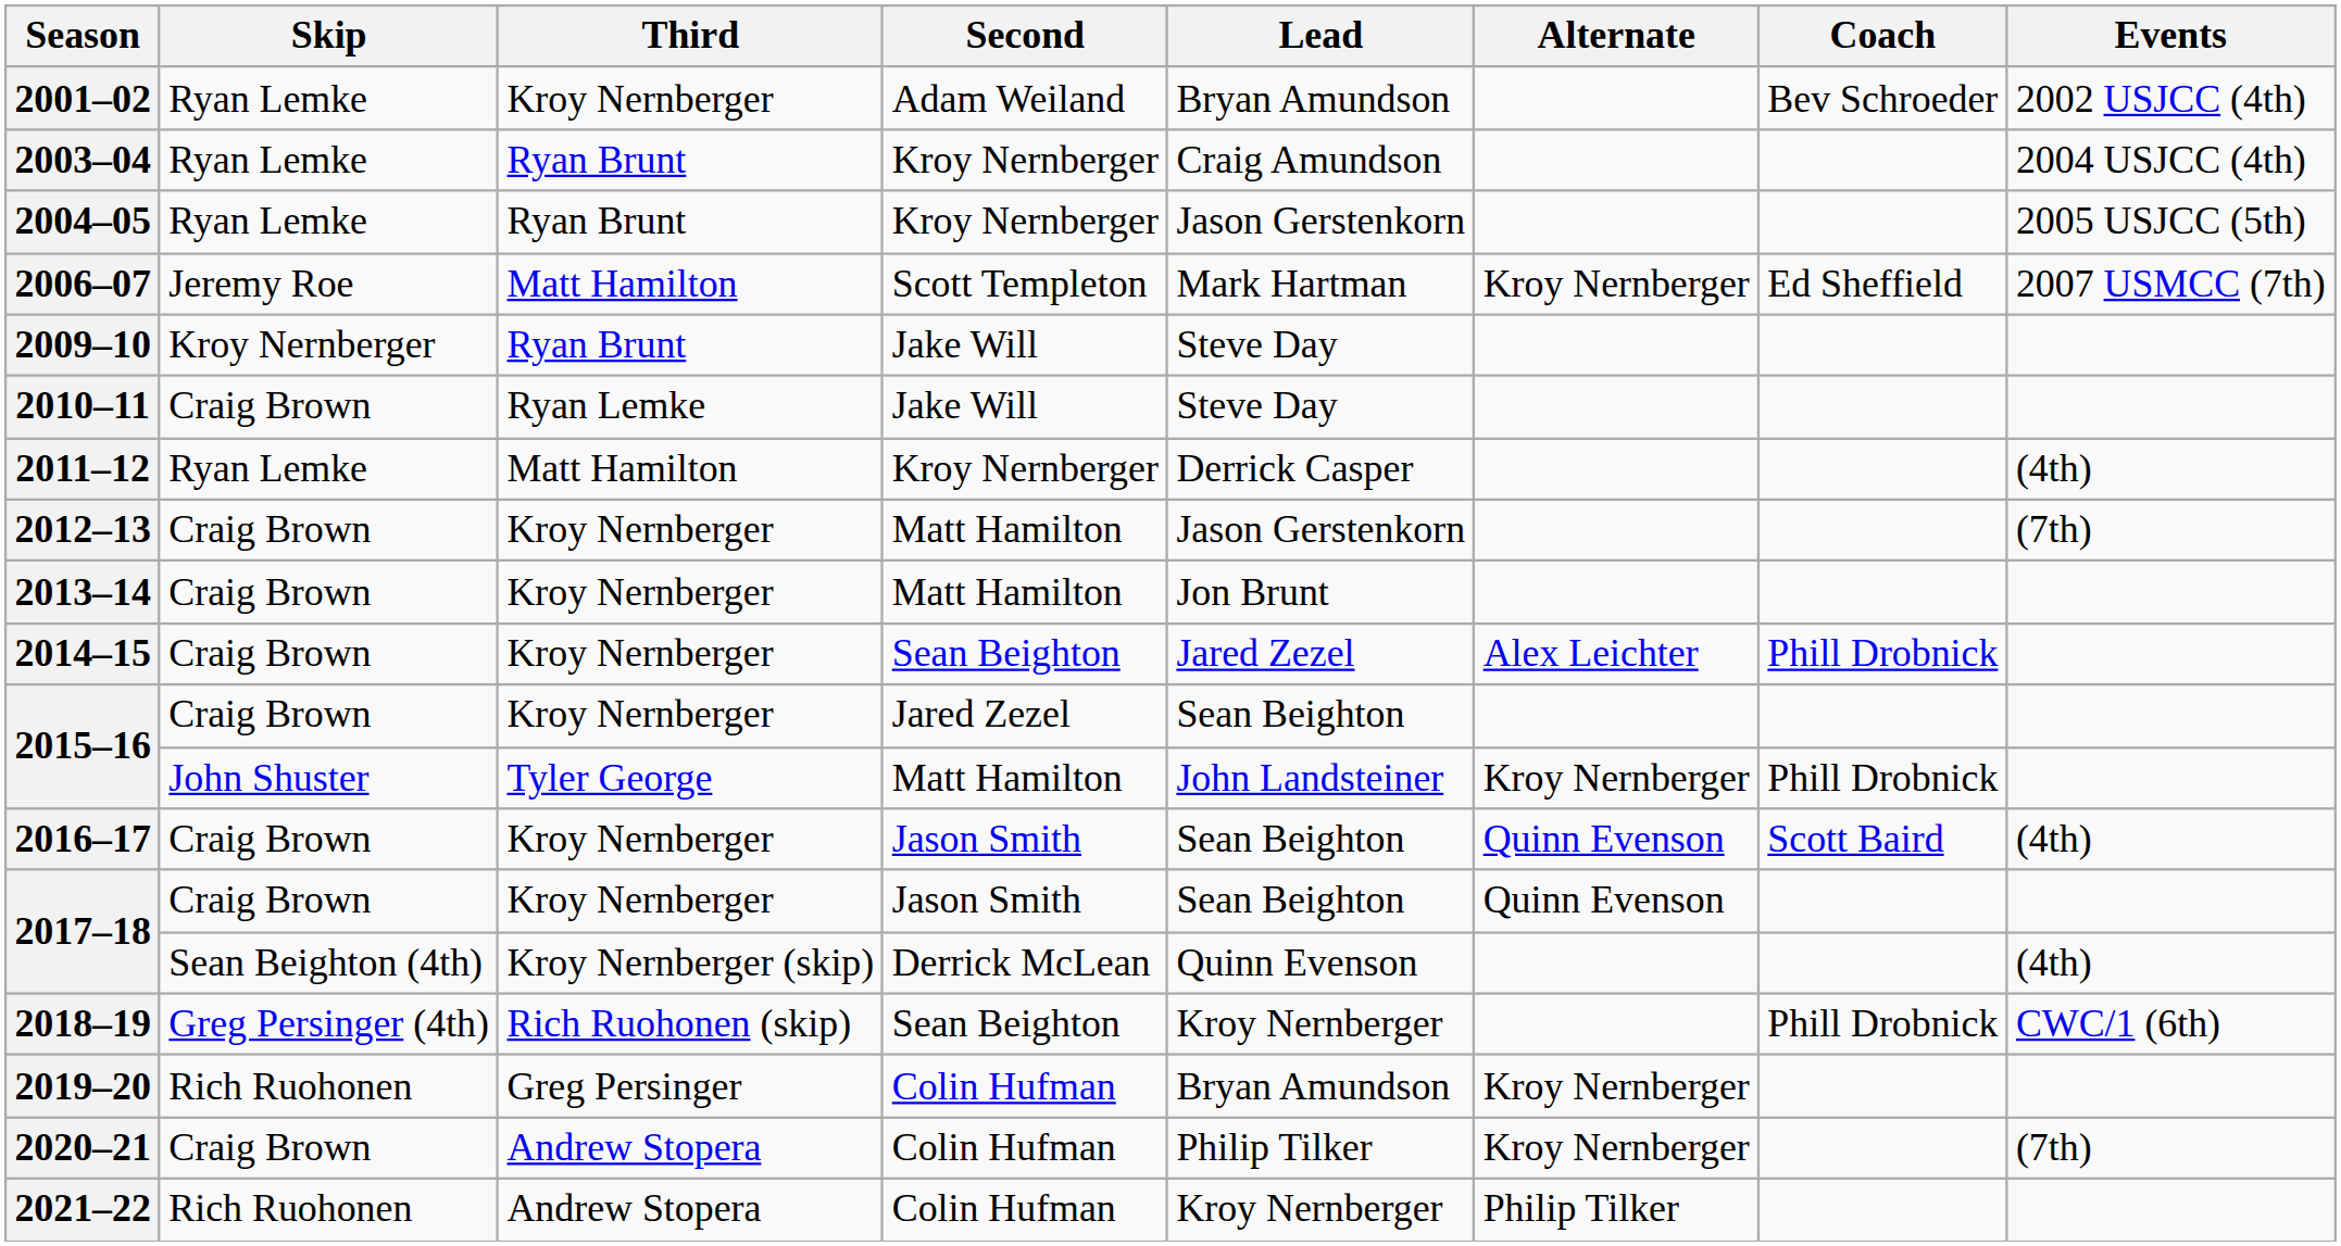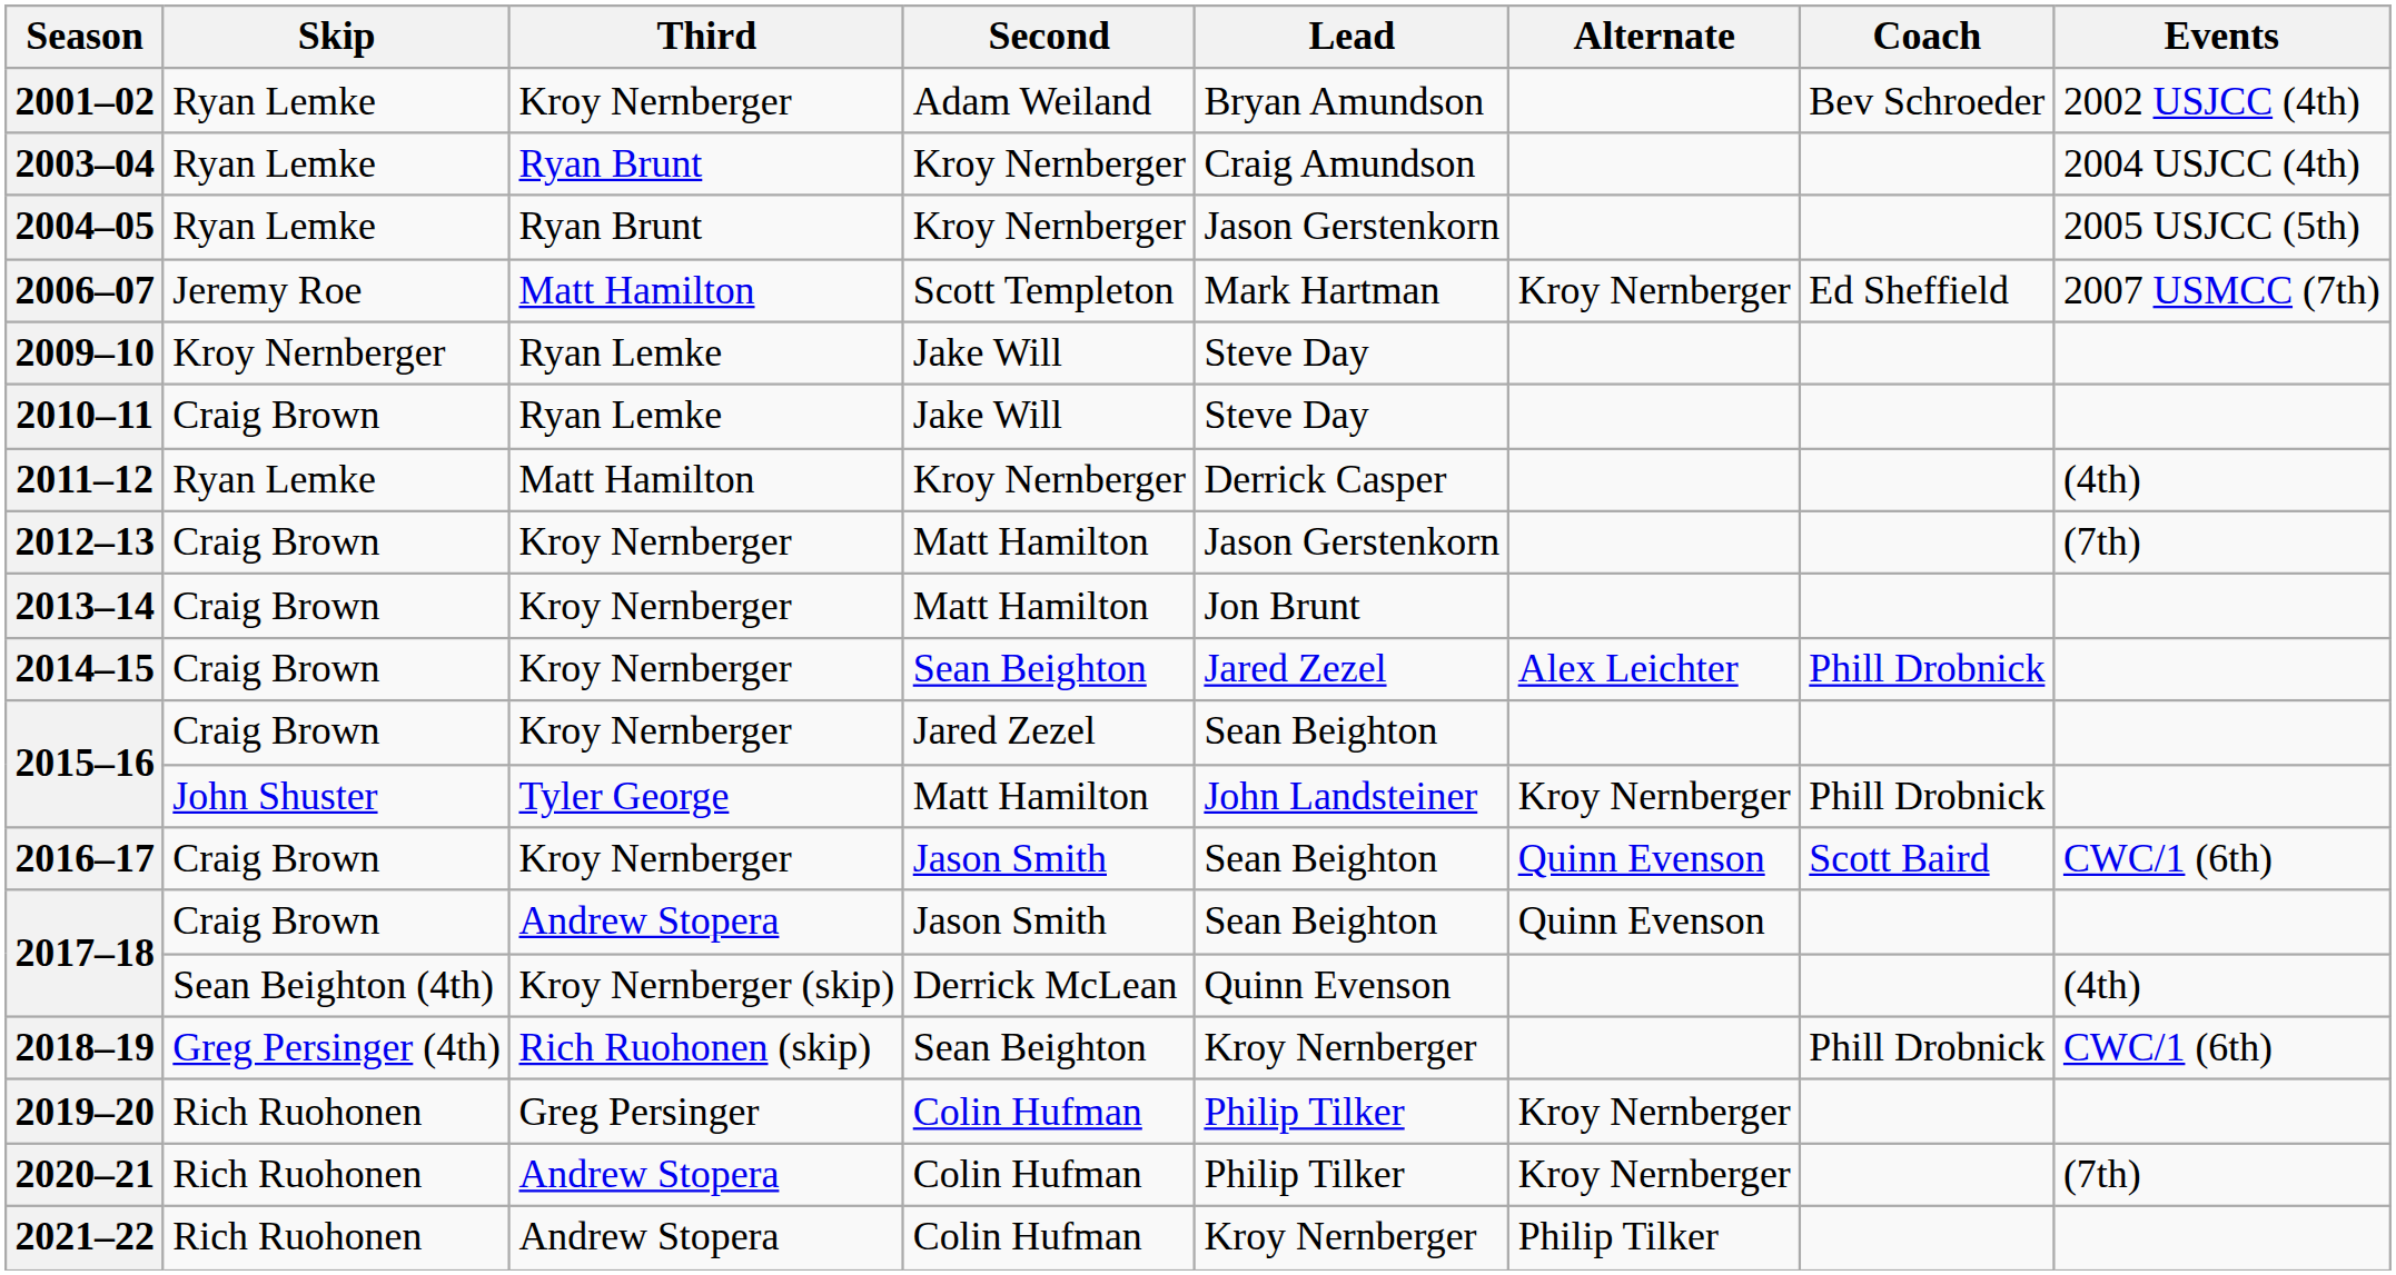2009–10 | Third: Ryan Brunt -> Ryan Lemke
2016–17 | Events: (4th) -> CWC/1 (6th)
2017–18 / Jason Smith | Third: Kroy Nernberger -> Andrew Stopera
2019–20 | Lead: Bryan Amundson -> Philip Tilker
2020–21 | Skip: Craig Brown -> Rich Ruohonen
